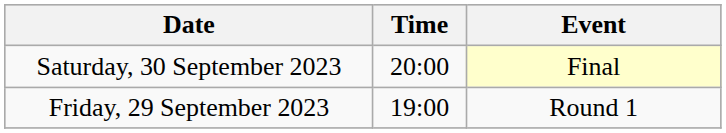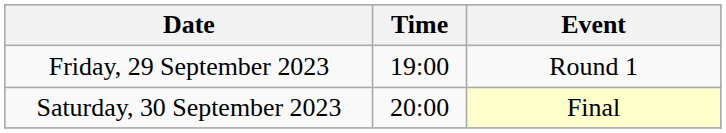rows swapped: Friday, 29 September 2023 <-> Saturday, 30 September 2023
